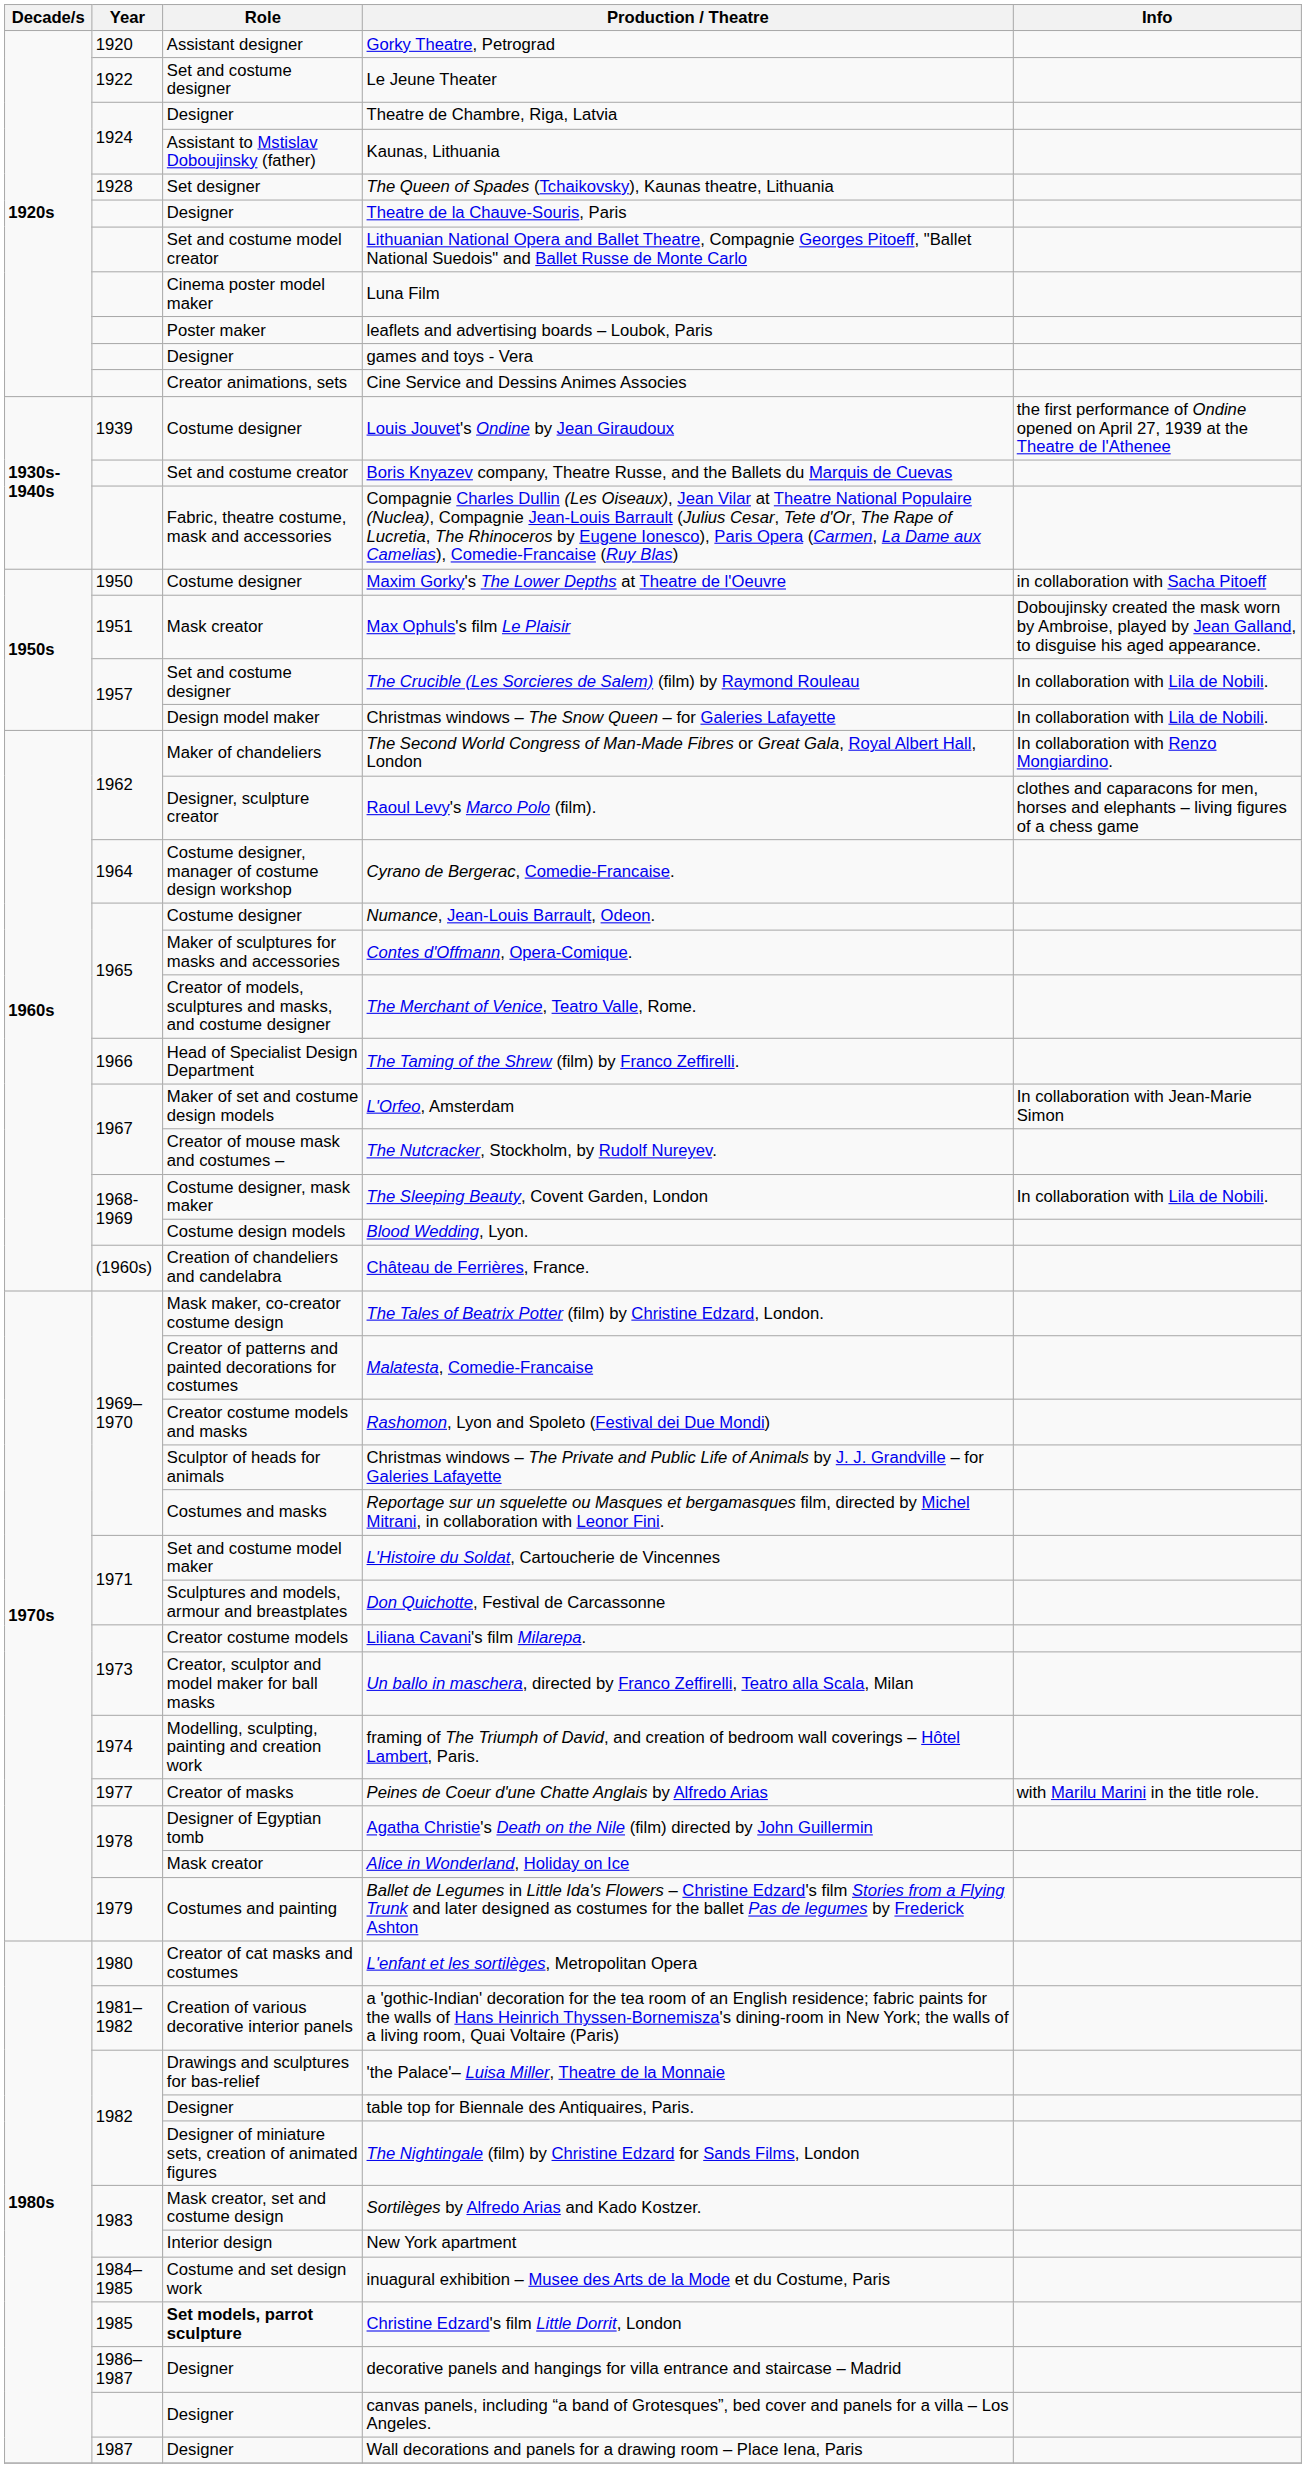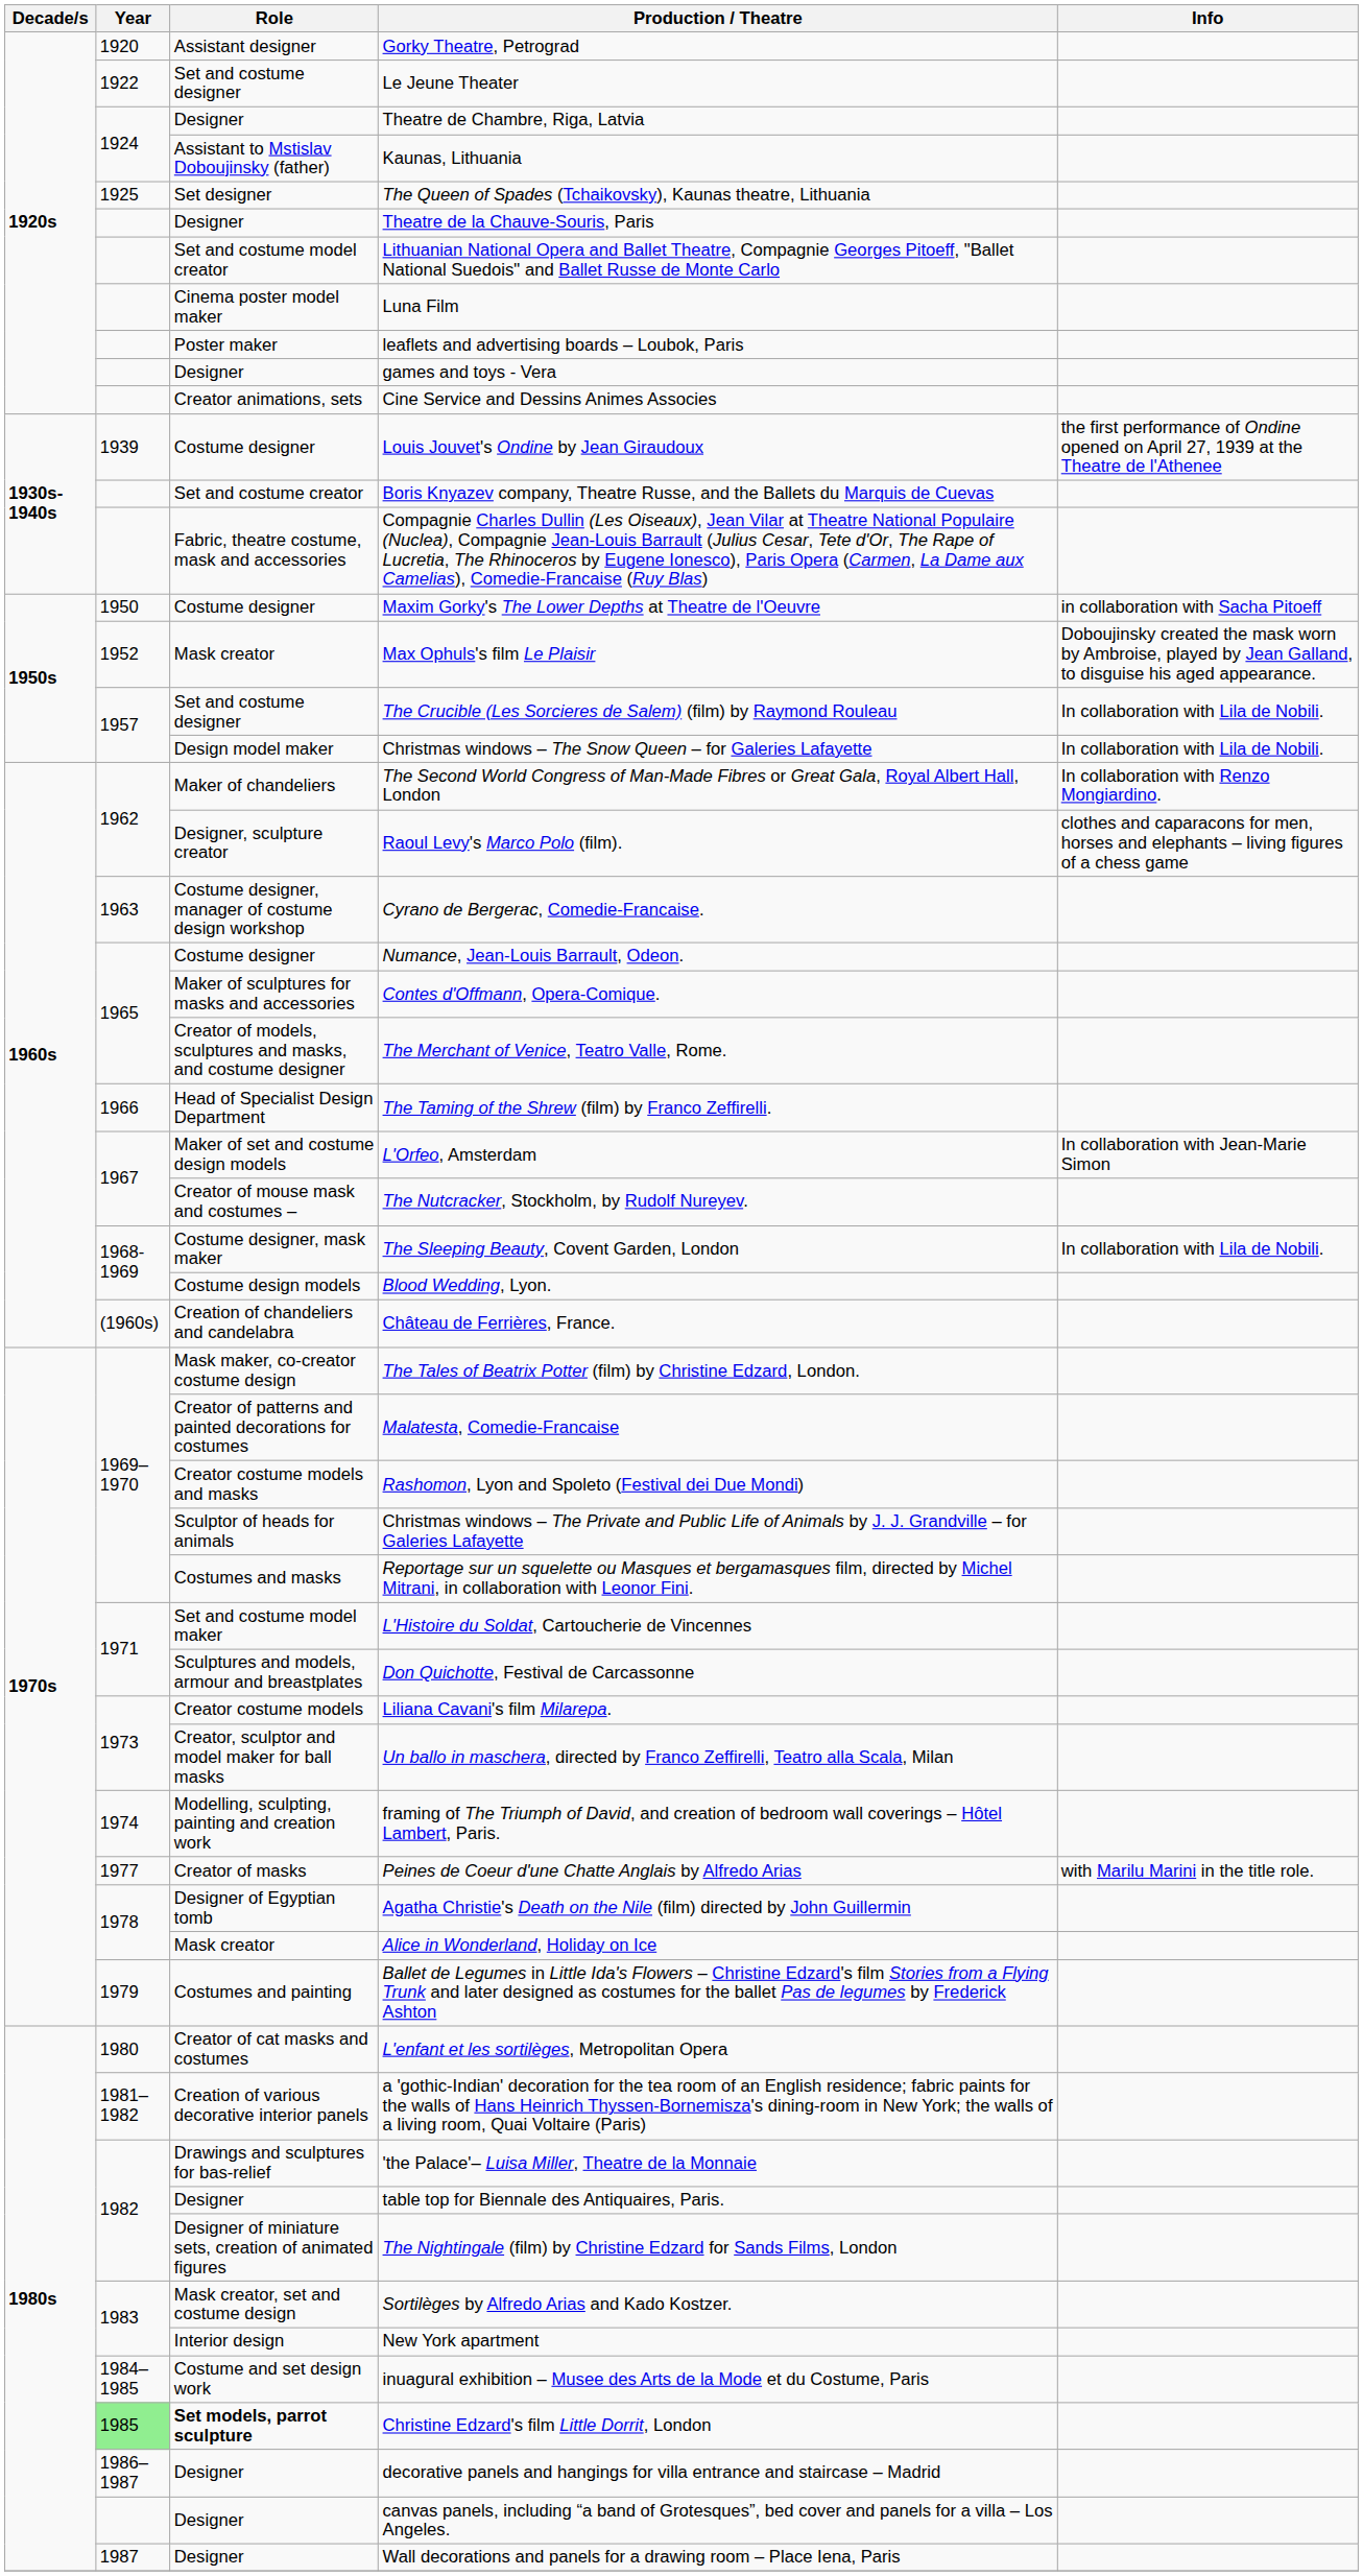The Queen of Spades (Tchaikovsky), Kaunas theatre, Lithuania | Year: 1928 -> 1925
Max Ophuls's film Le Plaisir | Year: 1951 -> 1952
Cyrano de Bergerac, Comedie-Francaise. | Year: 1964 -> 1963
Christine Edzard's film Little Dorrit, London | Year: no background -> lightgreen background
